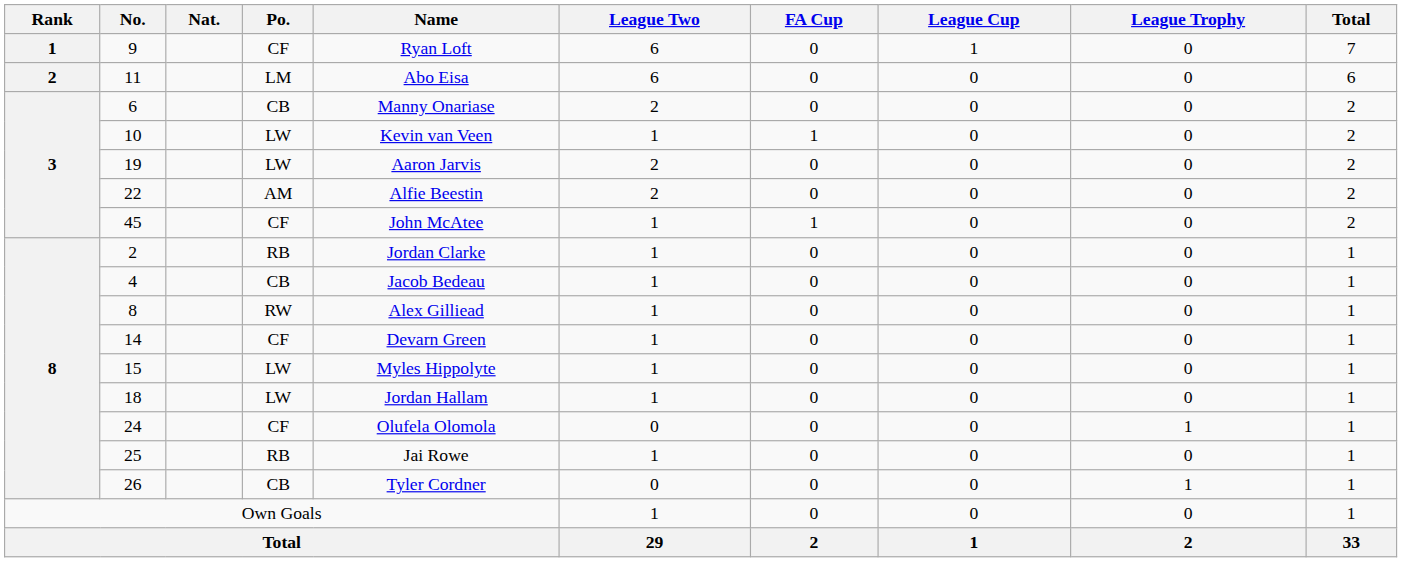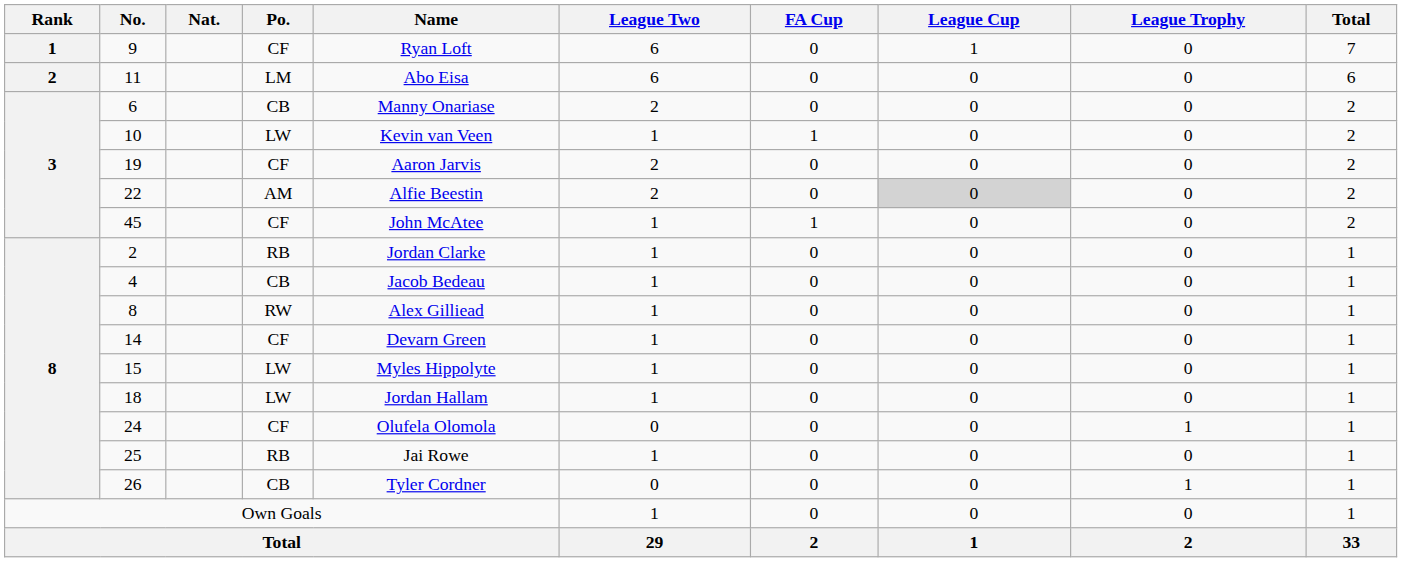19 | Po.: LW -> CF
22 | League Cup: no background -> lightgrey background
